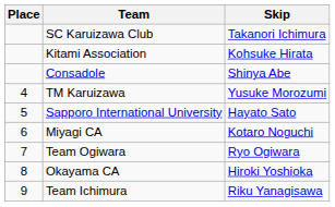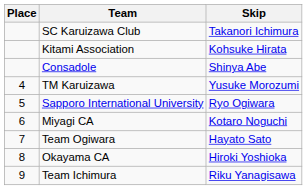Sapporo International University | Skip: Hayato Sato -> Ryo Ogiwara
Team Ogiwara | Skip: Ryo Ogiwara -> Hayato Sato
